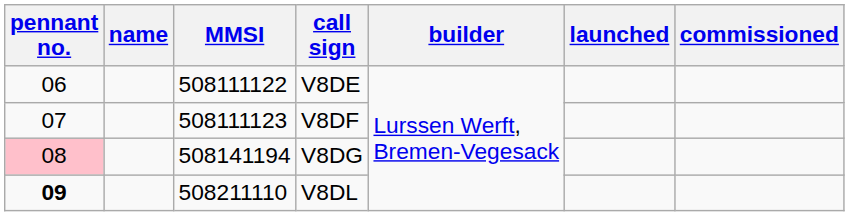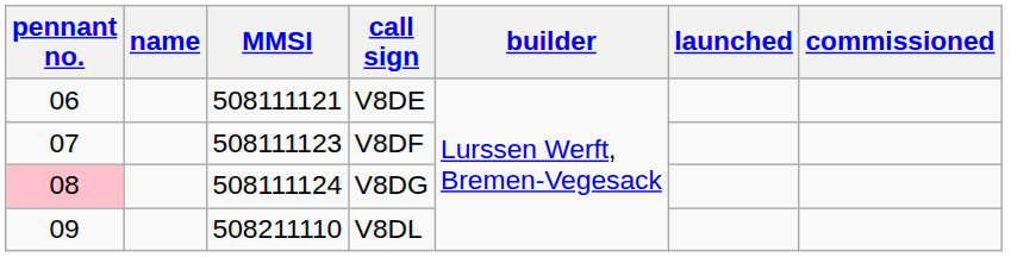V8DE | MMSI: 508111122 -> 508111121
V8DG | MMSI: 508141194 -> 508111124
V8DL | pennant no.: bold -> normal
